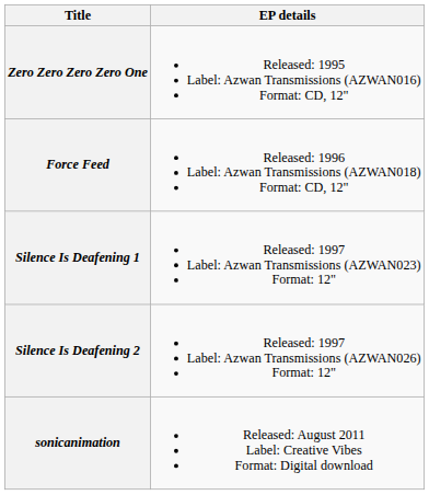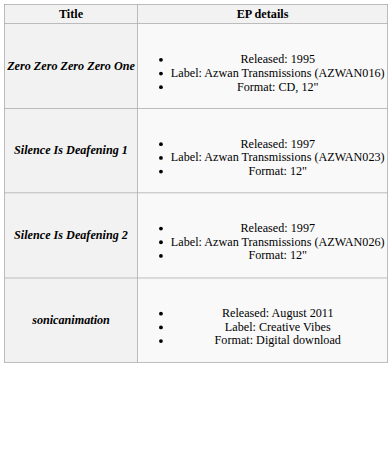- row: Force Feed | Released: 1996 Label: Azwan Transmissions (AZWAN018) Format: CD, 12"
